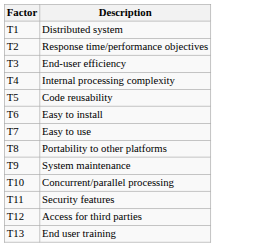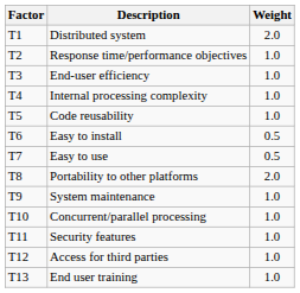+ column: Weight | 2.0 | 1.0 | 1.0 | 1.0 | 1.0 | 0.5 | 0.5 | 2.0 | 1.0 | 1.0 | 1.0 | 1.0 | 1.0
